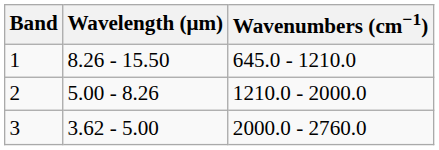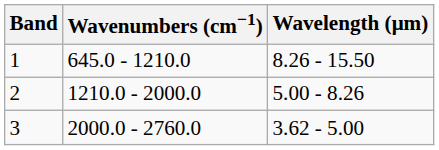columns swapped: Wavenumbers (cm−1) <-> Wavelength (μm)
